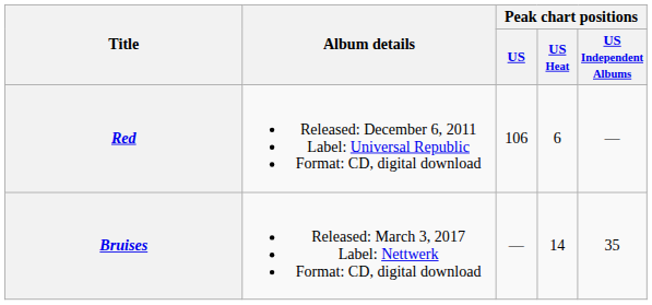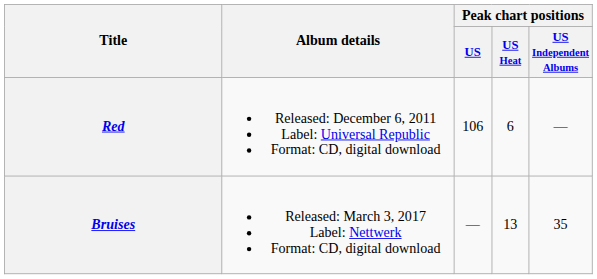Bruises | Peak chart positions / US Heat: 14 -> 13
